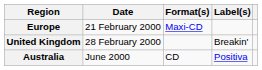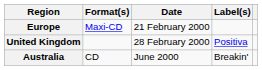columns swapped: Date <-> Format(s)
United Kingdom | Label(s): Breakin' -> Positiva
Australia | Label(s): Positiva -> Breakin'
